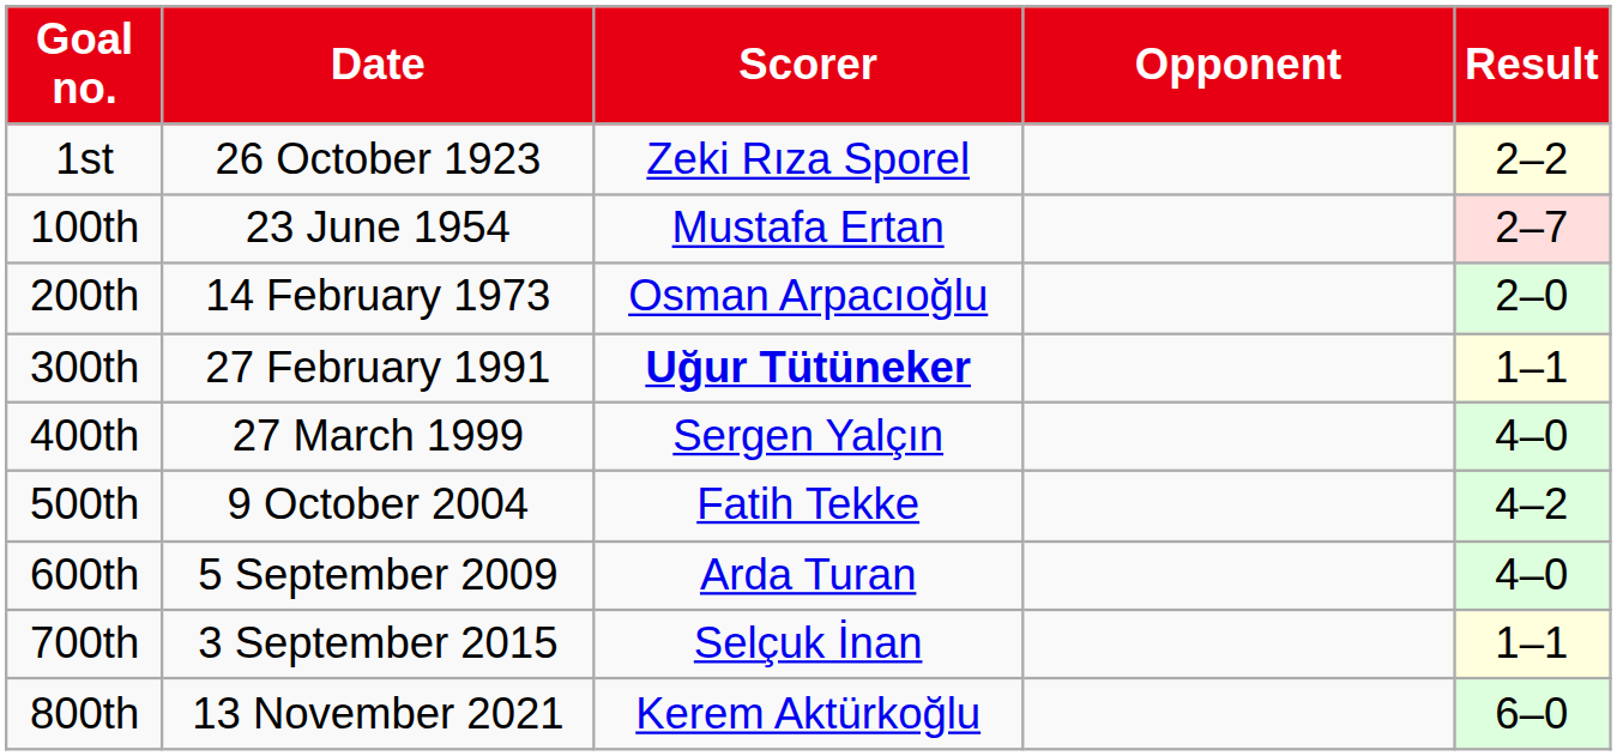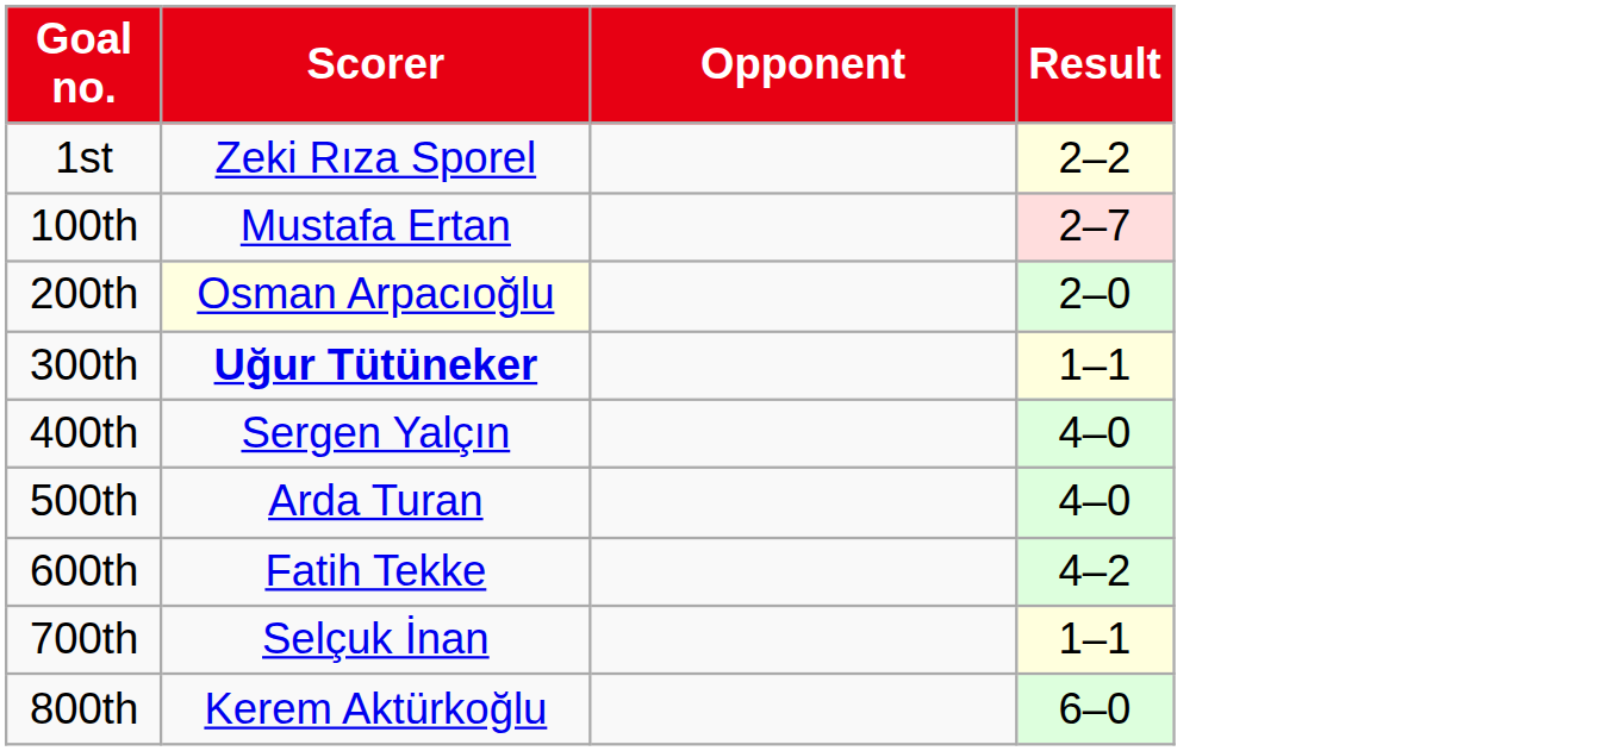- column: Date | 26 October 1923 | 23 June 1954 | 14 February 1973 | 27 February 1991 | 27 March 1999 | 9 October 2004 | 5 September 2009 | 3 September 2015 | 13 November 2021
200th | Scorer: no background -> lightyellow background
500th | Scorer: Fatih Tekke -> Arda Turan
500th | Result: 4–2 -> 4–0
600th | Scorer: Arda Turan -> Fatih Tekke
600th | Result: 4–0 -> 4–2
